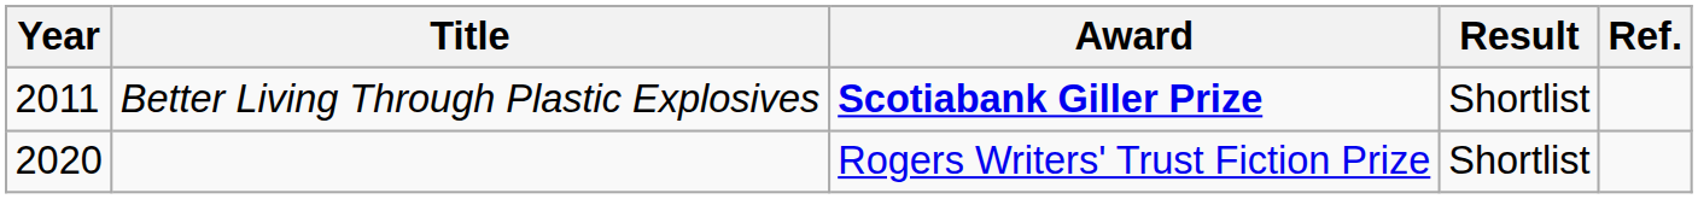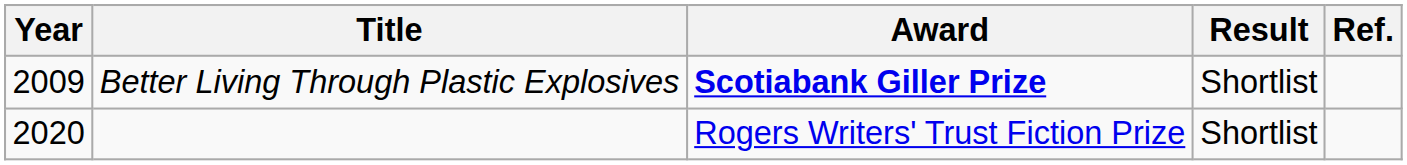Better Living Through Plastic Explosives | Year: 2011 -> 2009
